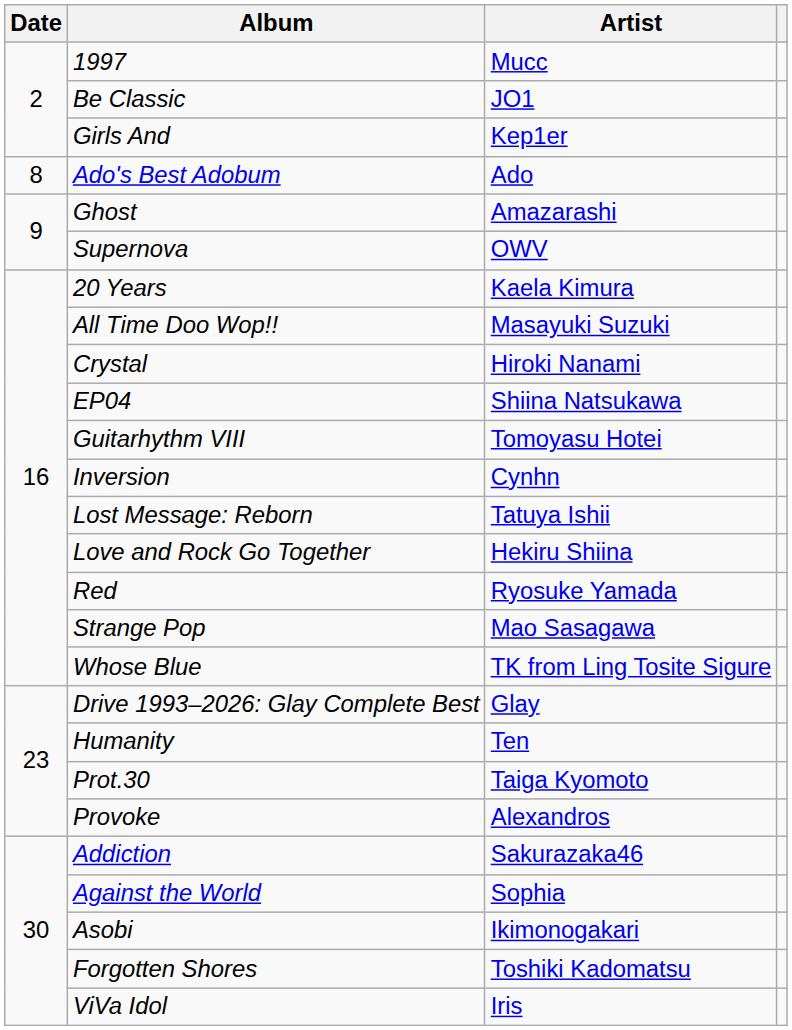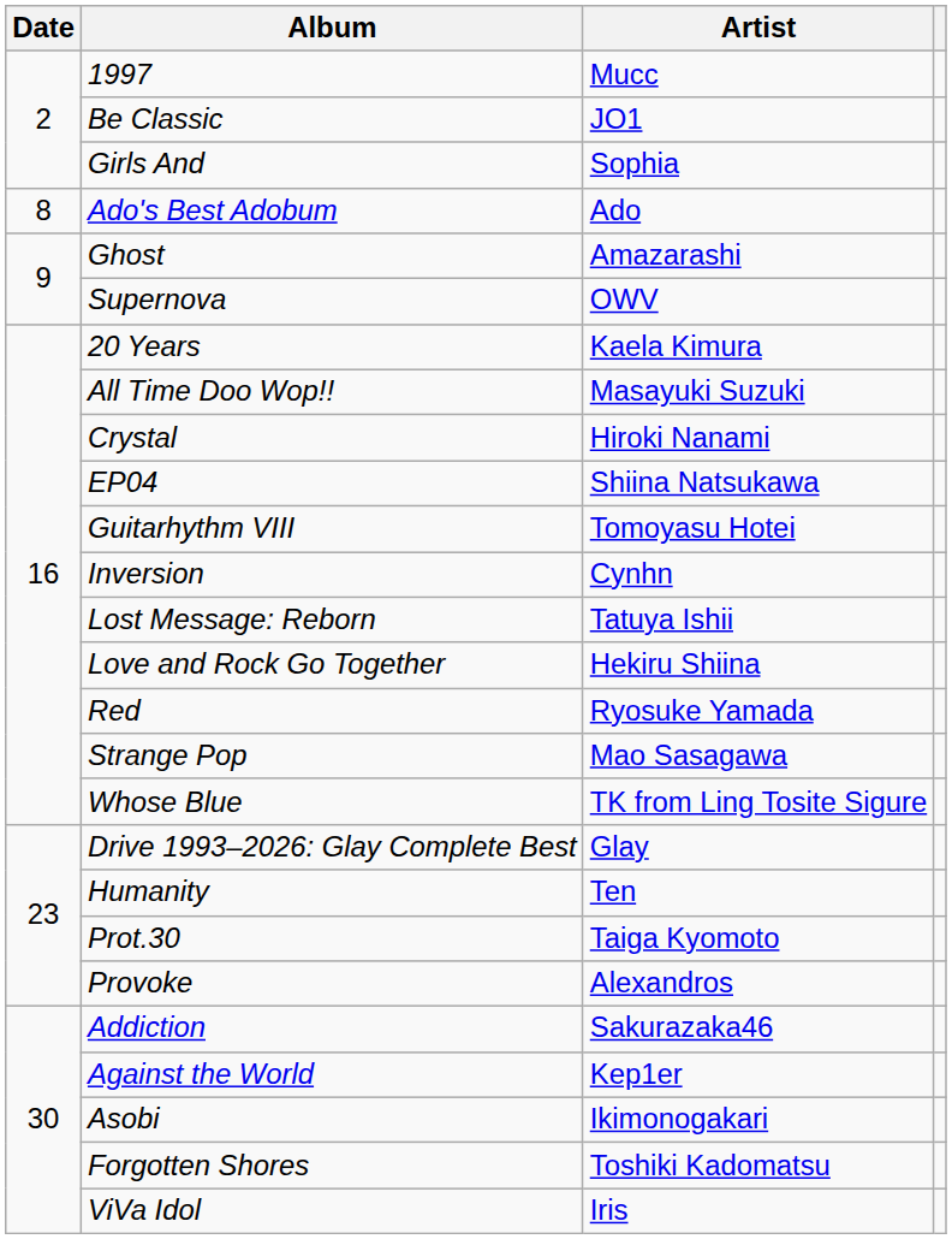Girls And | Artist: Kep1er -> Sophia
Against the World | Artist: Sophia -> Kep1er
